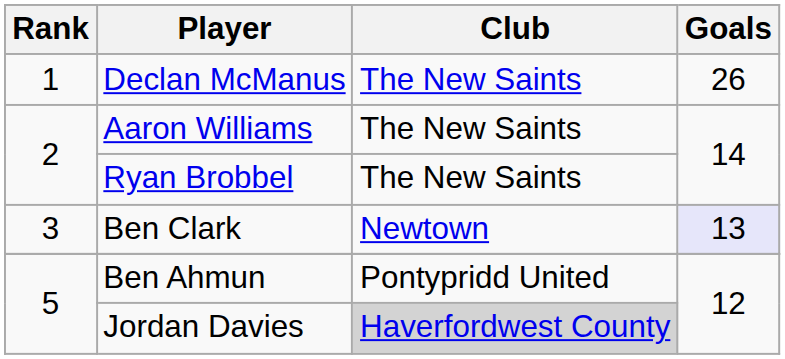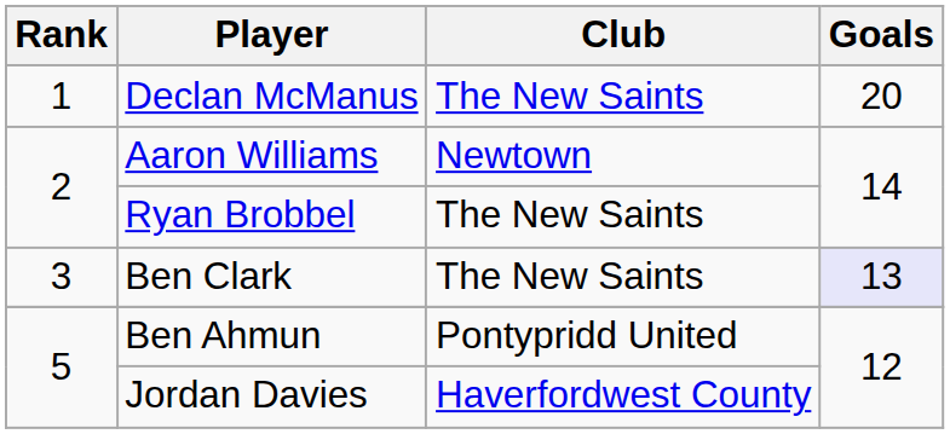Declan McManus | Goals: 26 -> 20
Aaron Williams | Club: The New Saints -> Newtown
Ben Clark | Club: Newtown -> The New Saints
Jordan Davies | Club: lightgrey background -> no background
